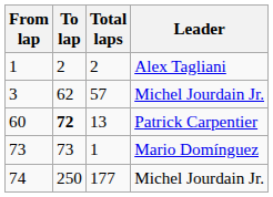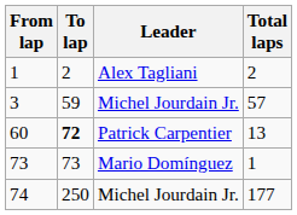columns swapped: Total laps <-> Leader
3 | To lap: 62 -> 59
